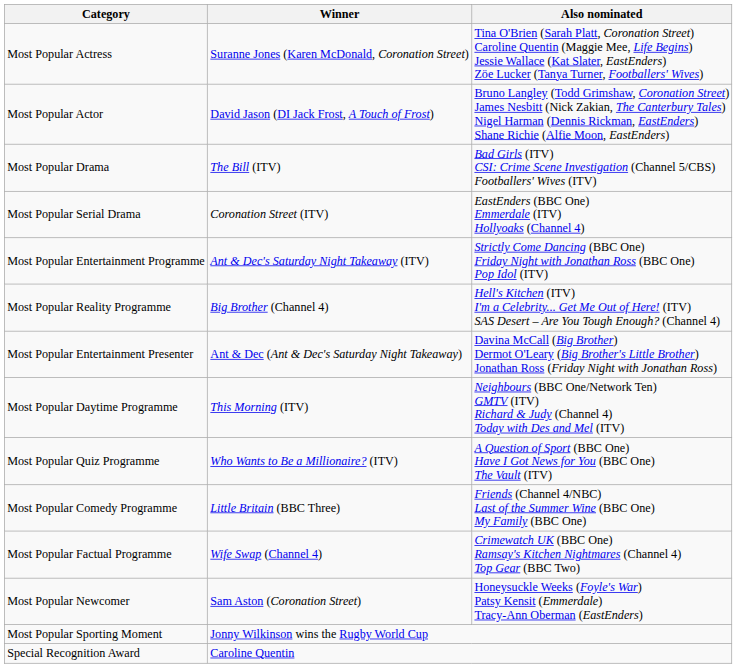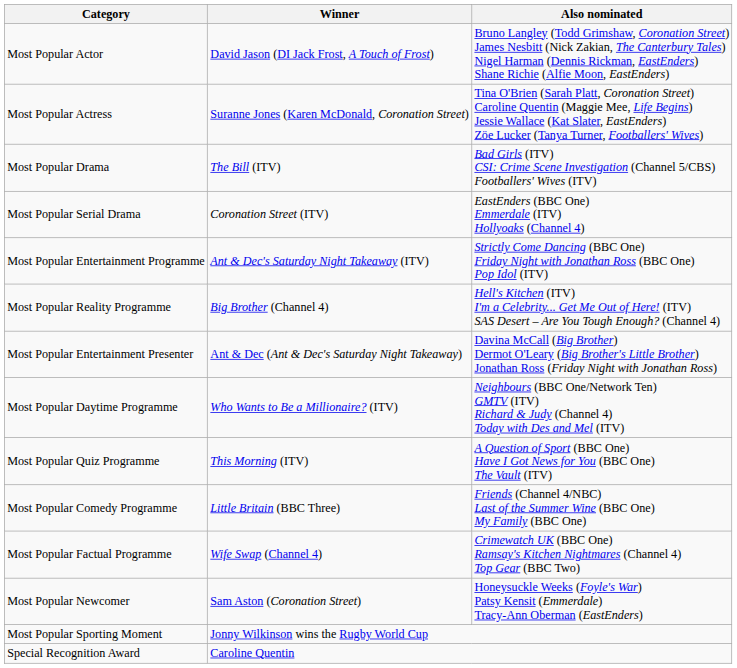rows swapped: Most Popular Actor <-> Most Popular Actress
Most Popular Daytime Programme | Winner: This Morning (ITV) -> Who Wants to Be a Millionaire? (ITV)
Most Popular Quiz Programme | Winner: Who Wants to Be a Millionaire? (ITV) -> This Morning (ITV)
